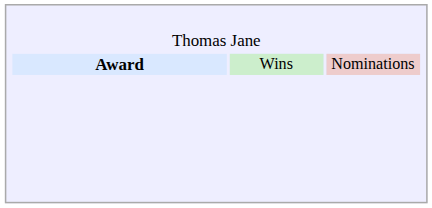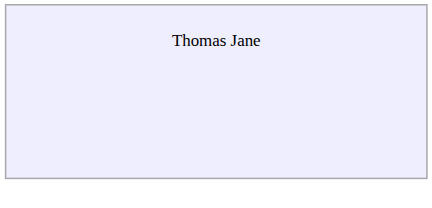- row: Award | Wins | Nominations
